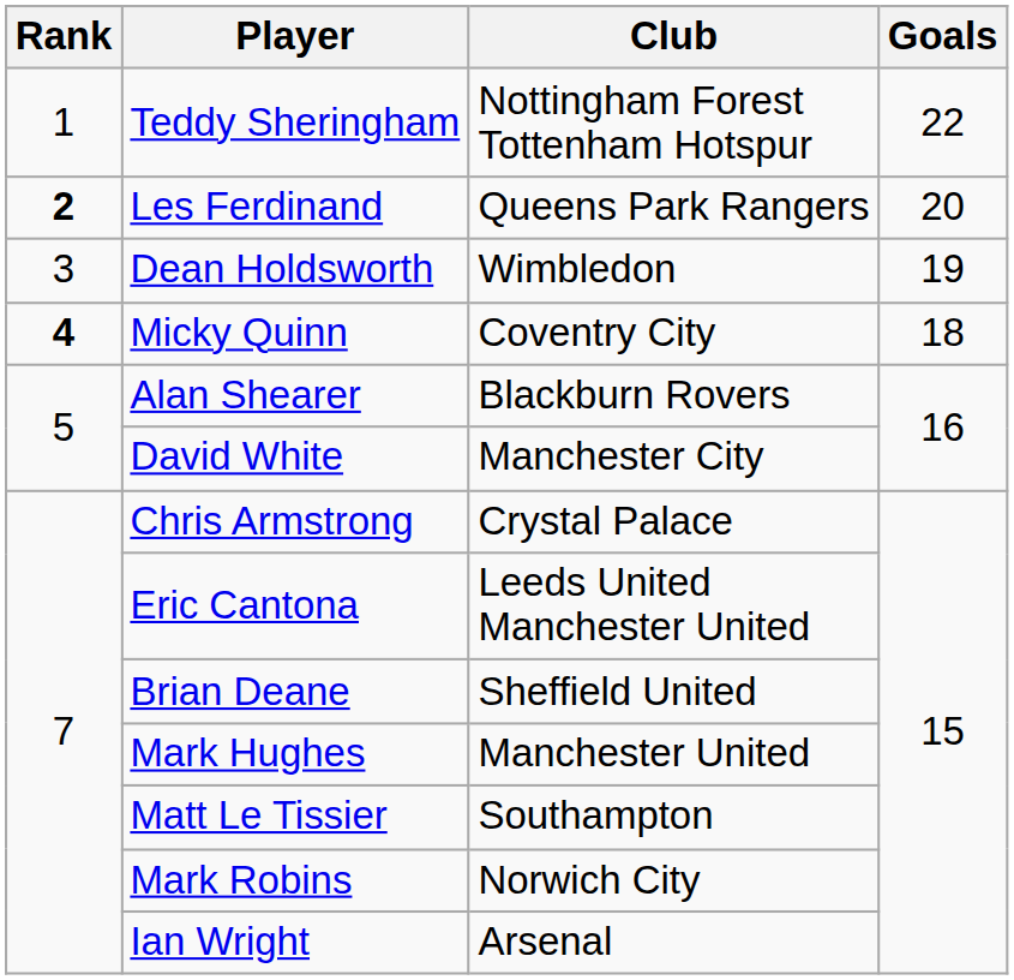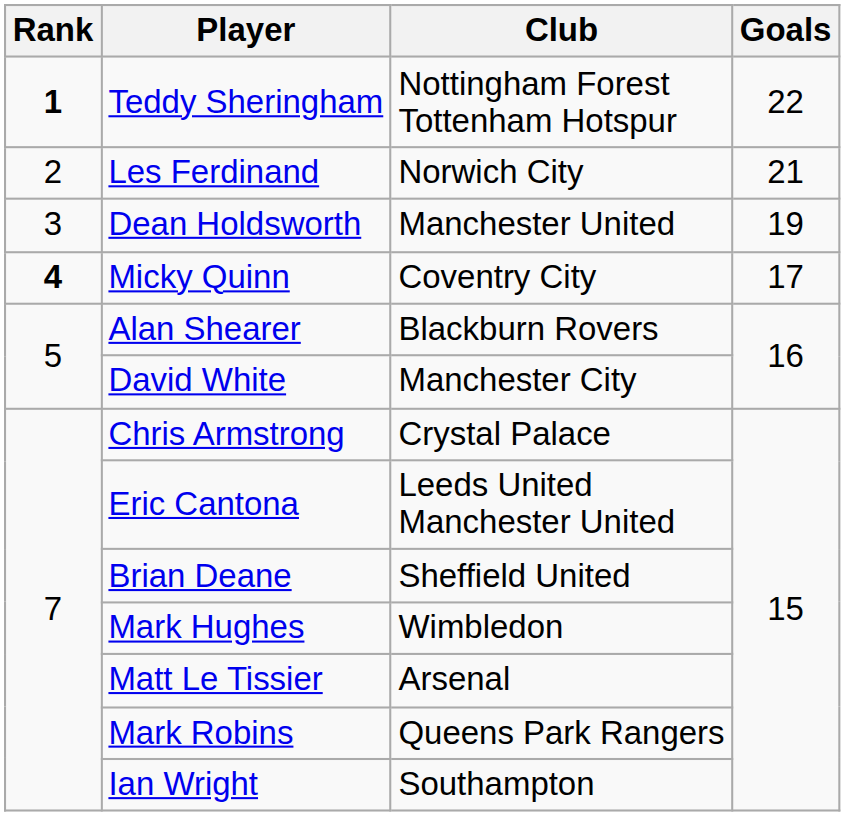Teddy Sheringham | Rank: normal -> bold
Les Ferdinand | Rank: bold -> normal
Les Ferdinand | Club: Queens Park Rangers -> Norwich City
Les Ferdinand | Goals: 20 -> 21
Dean Holdsworth | Club: Wimbledon -> Manchester United
Micky Quinn | Goals: 18 -> 17
Mark Hughes | Club: Manchester United -> Wimbledon
Matt Le Tissier | Club: Southampton -> Arsenal
Mark Robins | Club: Norwich City -> Queens Park Rangers
Ian Wright | Club: Arsenal -> Southampton
